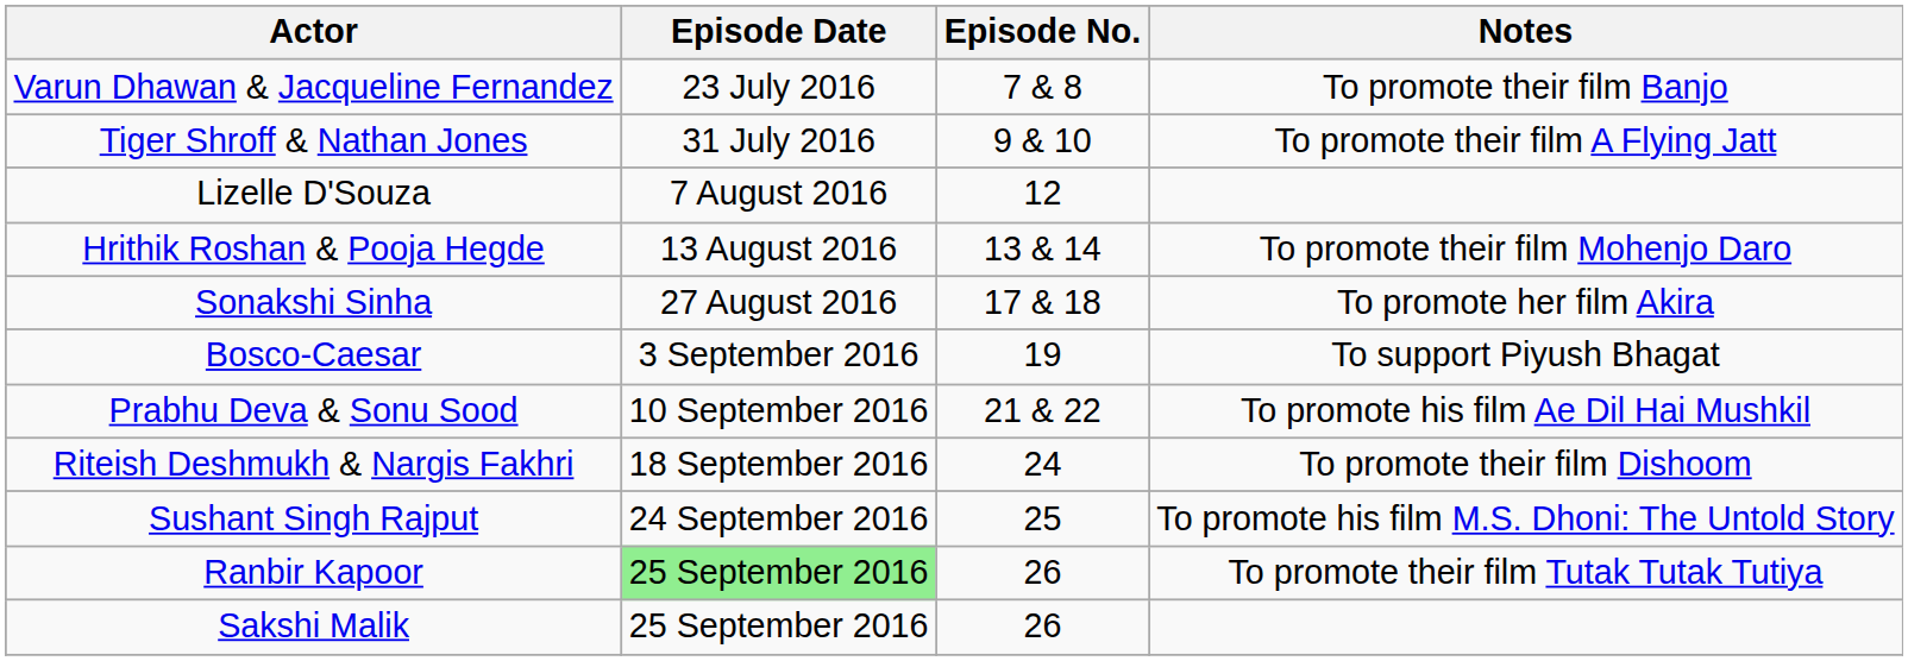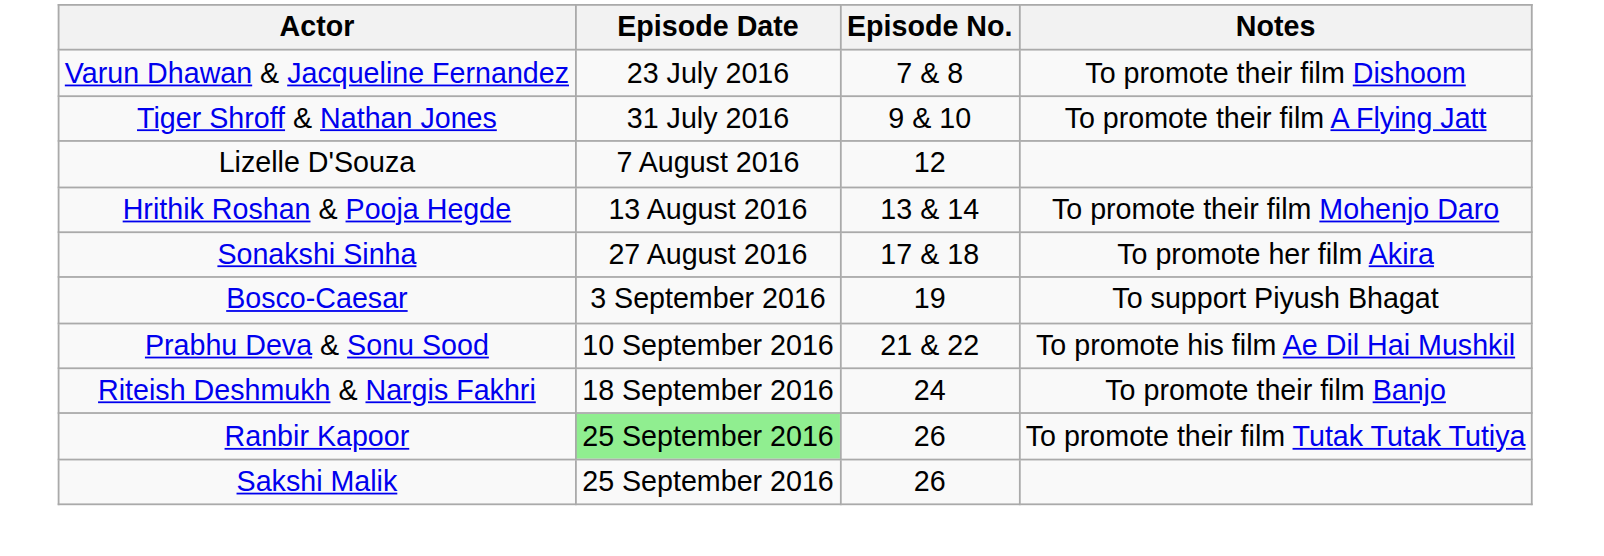Varun Dhawan & Jacqueline Fernandez | Notes: To promote their film Banjo -> To promote their film Dishoom
Riteish Deshmukh & Nargis Fakhri | Notes: To promote their film Dishoom -> To promote their film Banjo
- row: Sushant Singh Rajput | 24 September 2016 | 25 | To promote his film M.S. Dhoni: The Untold Story
